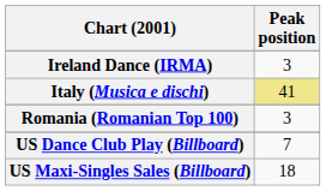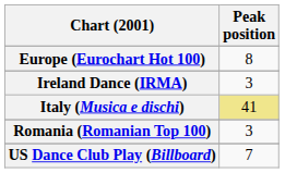+ row: Europe (Eurochart Hot 100) | 8
- row: US Maxi-Singles Sales (Billboard) | 18
